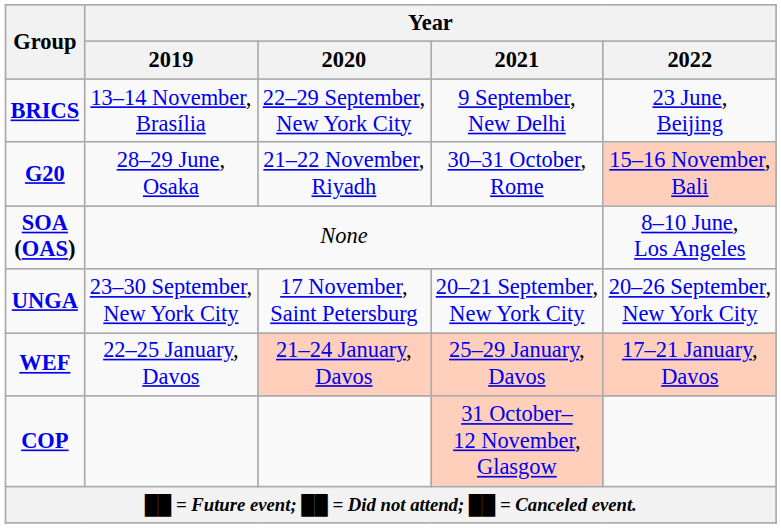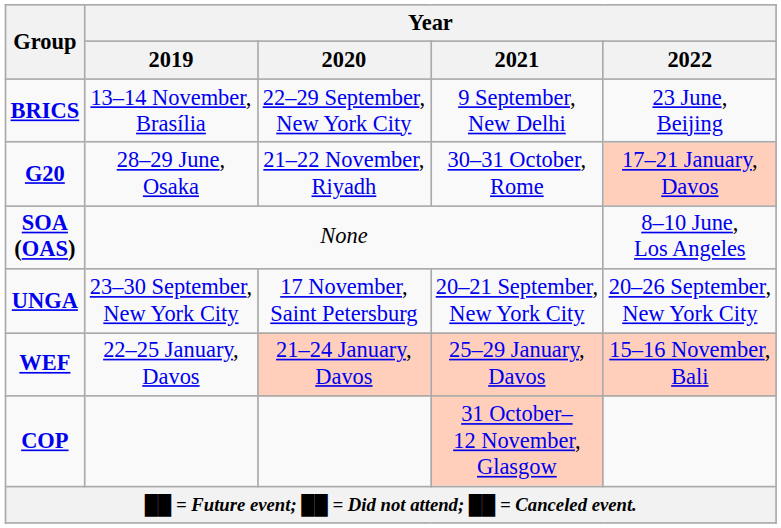G20 | Year / 2022: 15–16 November, Bali -> 17–21 January, Davos
WEF | Year / 2022: 17–21 January, Davos -> 15–16 November, Bali
